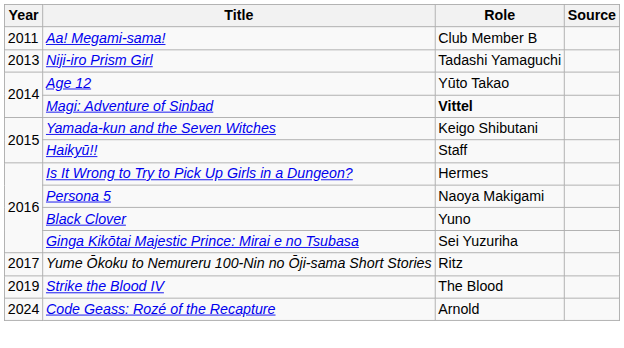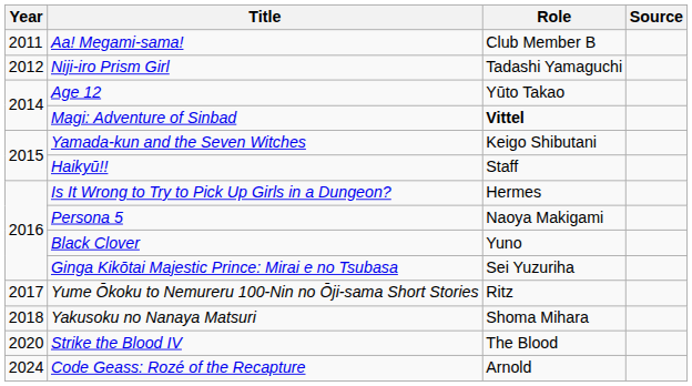Niji-iro Prism Girl | Year: 2013 -> 2012
+ row: 2018 | Yakusoku no Nanaya Matsuri | Shoma Mihara
Strike the Blood IV | Year: 2019 -> 2020
